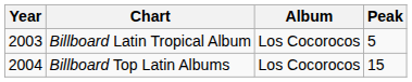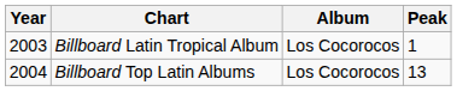Billboard Latin Tropical Album | Peak: 5 -> 1
Billboard Top Latin Albums | Peak: 15 -> 13
